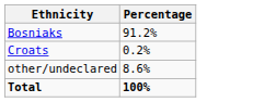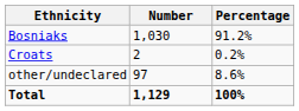+ column: Number | 1,030 | 2 | 97 | 1,129
